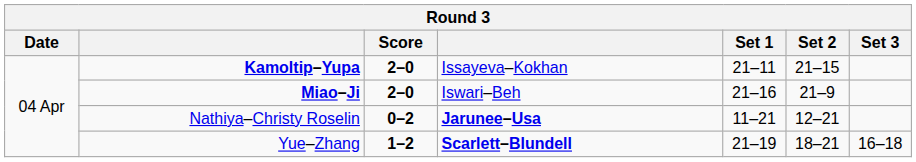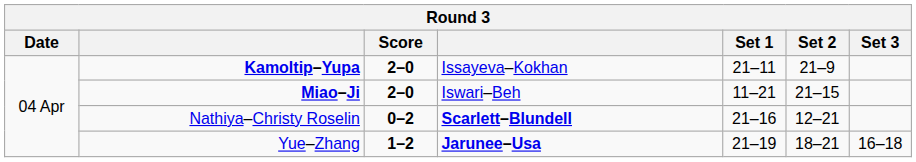Kamoltip–Yupa | Set 2: 21–15 -> 21–9
Miao–Ji | Set 1: 21–16 -> 11–21
Miao–Ji | Set 2: 21–9 -> 21–15
Nathiya–Christy Roselin | column 4: Jarunee–Usa -> Scarlett–Blundell
Nathiya–Christy Roselin | Set 1: 11–21 -> 21–16
Yue–Zhang | column 4: Scarlett–Blundell -> Jarunee–Usa
